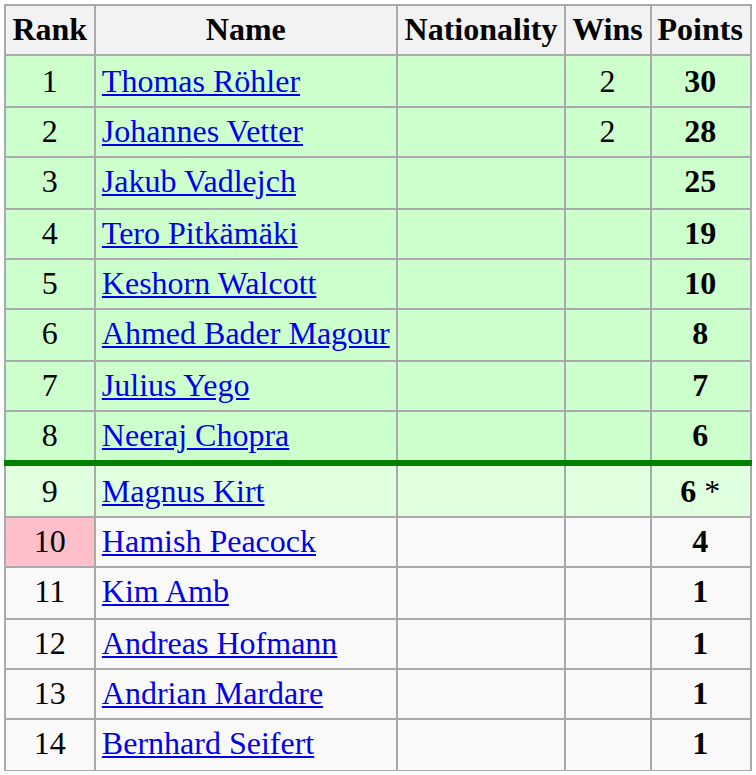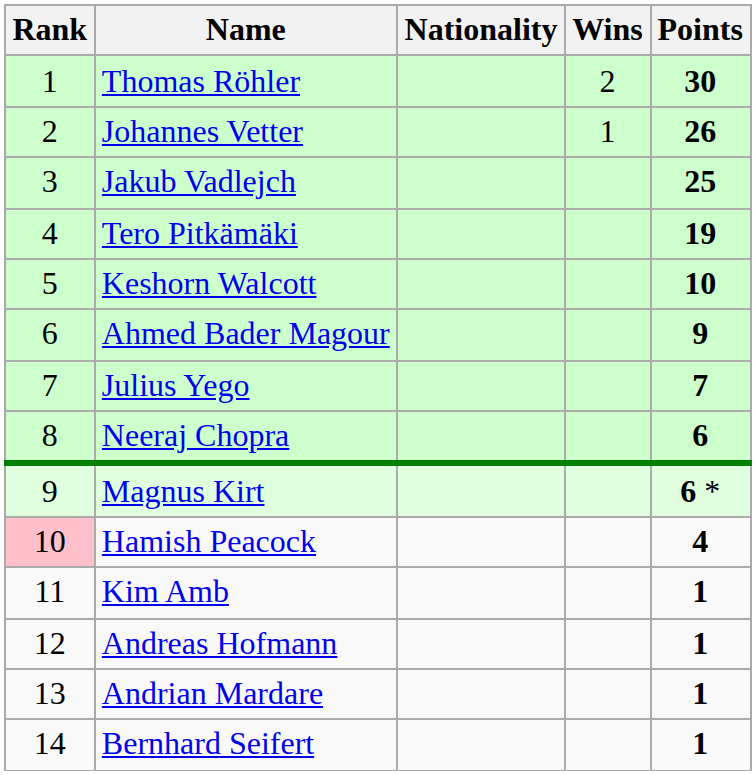Johannes Vetter | Wins: 2 -> 1
Johannes Vetter | Points: 28 -> 26
Ahmed Bader Magour | Points: 8 -> 9
